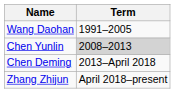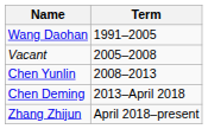+ row: Vacant | 2005–2008
Chen Yunlin | Term: lightgrey background -> no background
